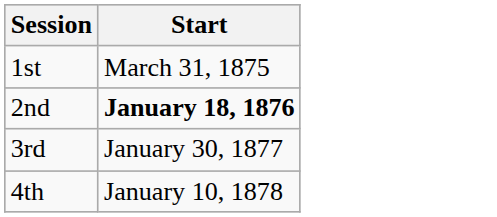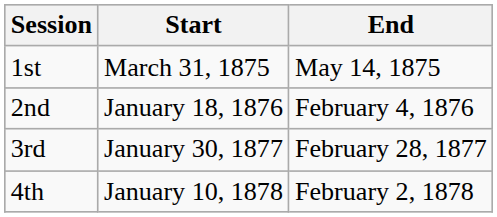+ column: End | May 14, 1875 | February 4, 1876 | February 28, 1877 | February 2, 1878
2nd | Start: bold -> normal
